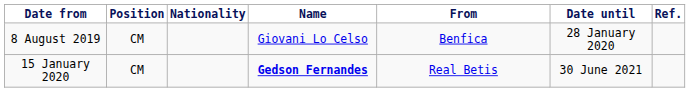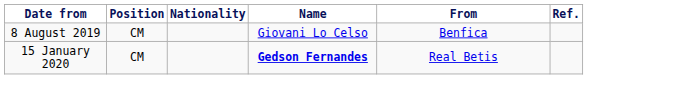- column: Date until | 28 January 2020 | 30 June 2021
